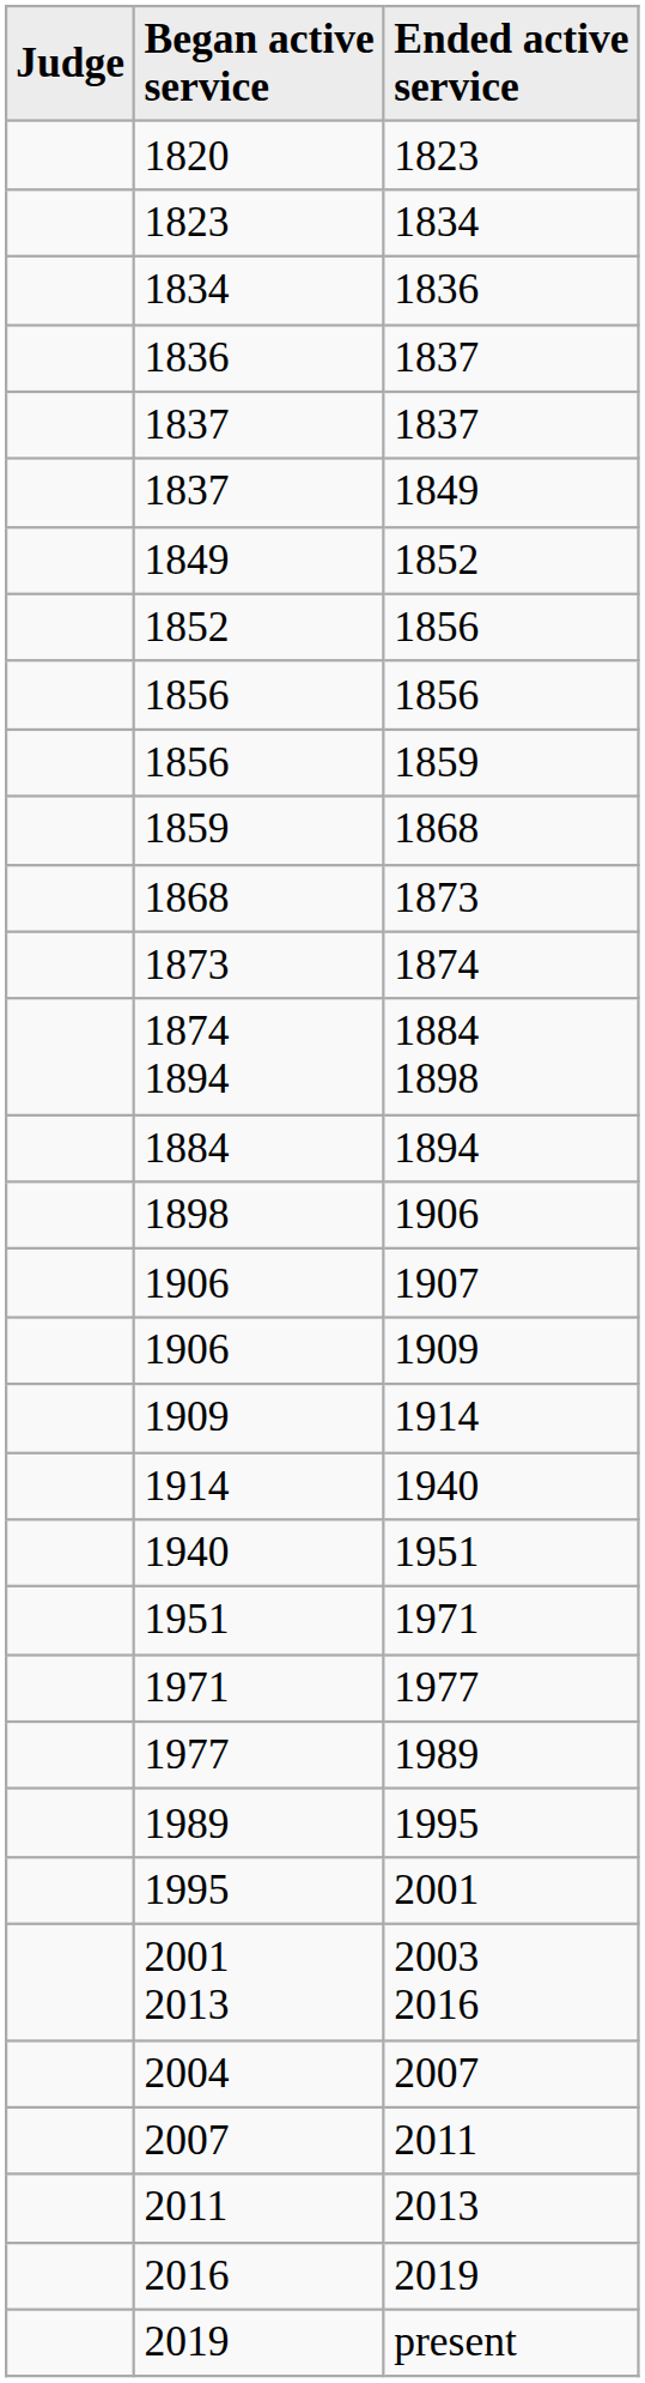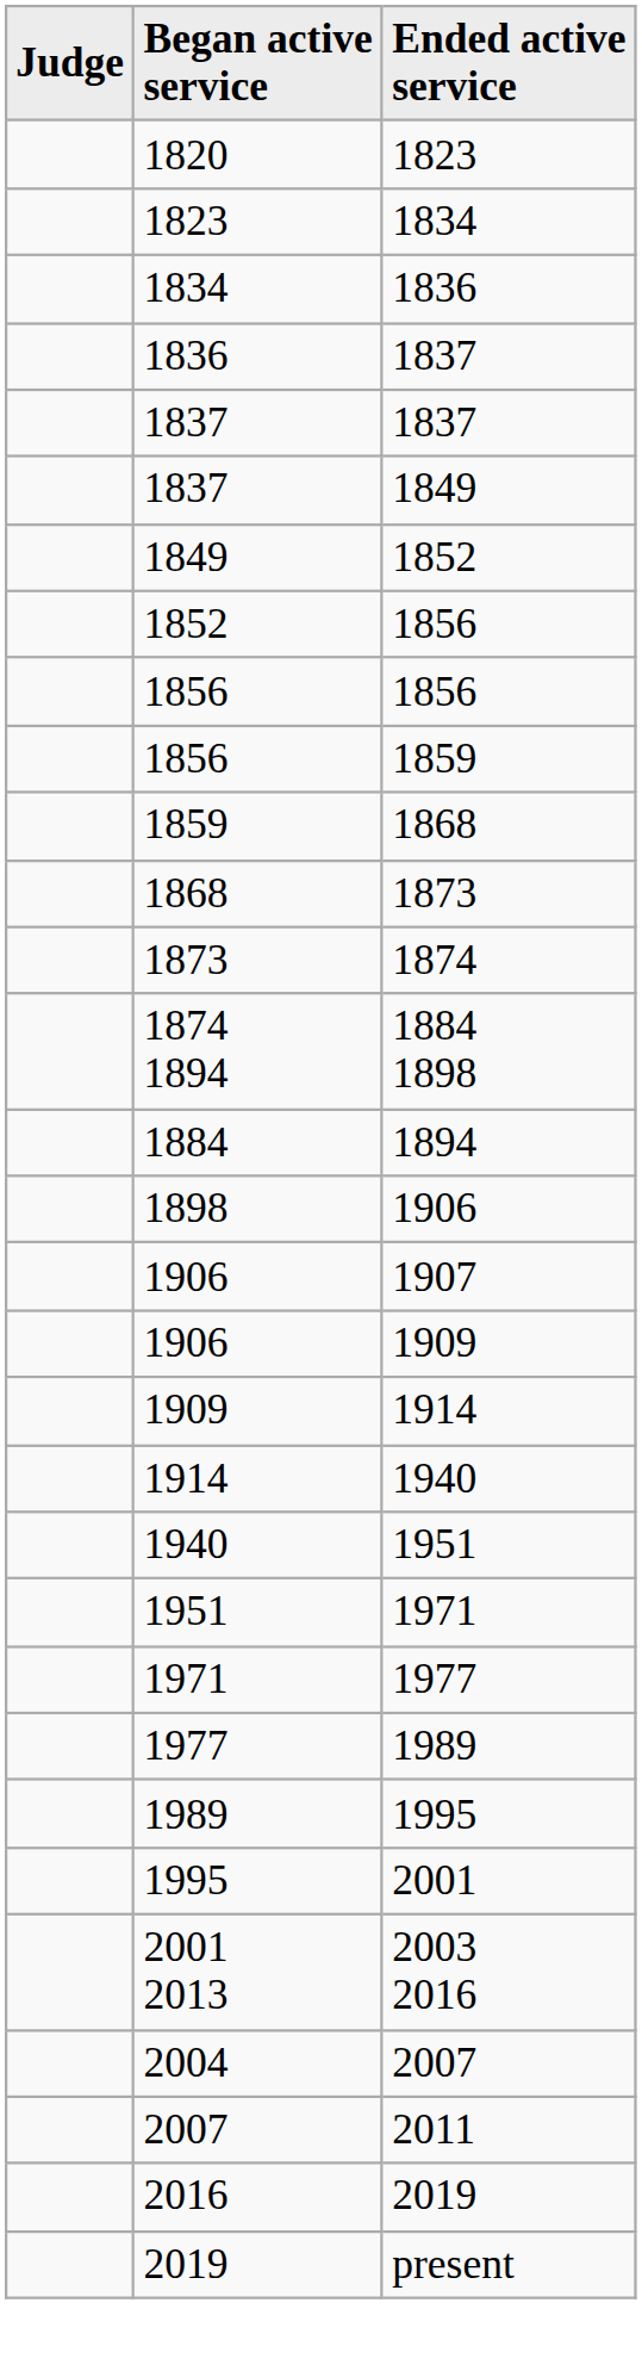- row: 2011 | 2013
